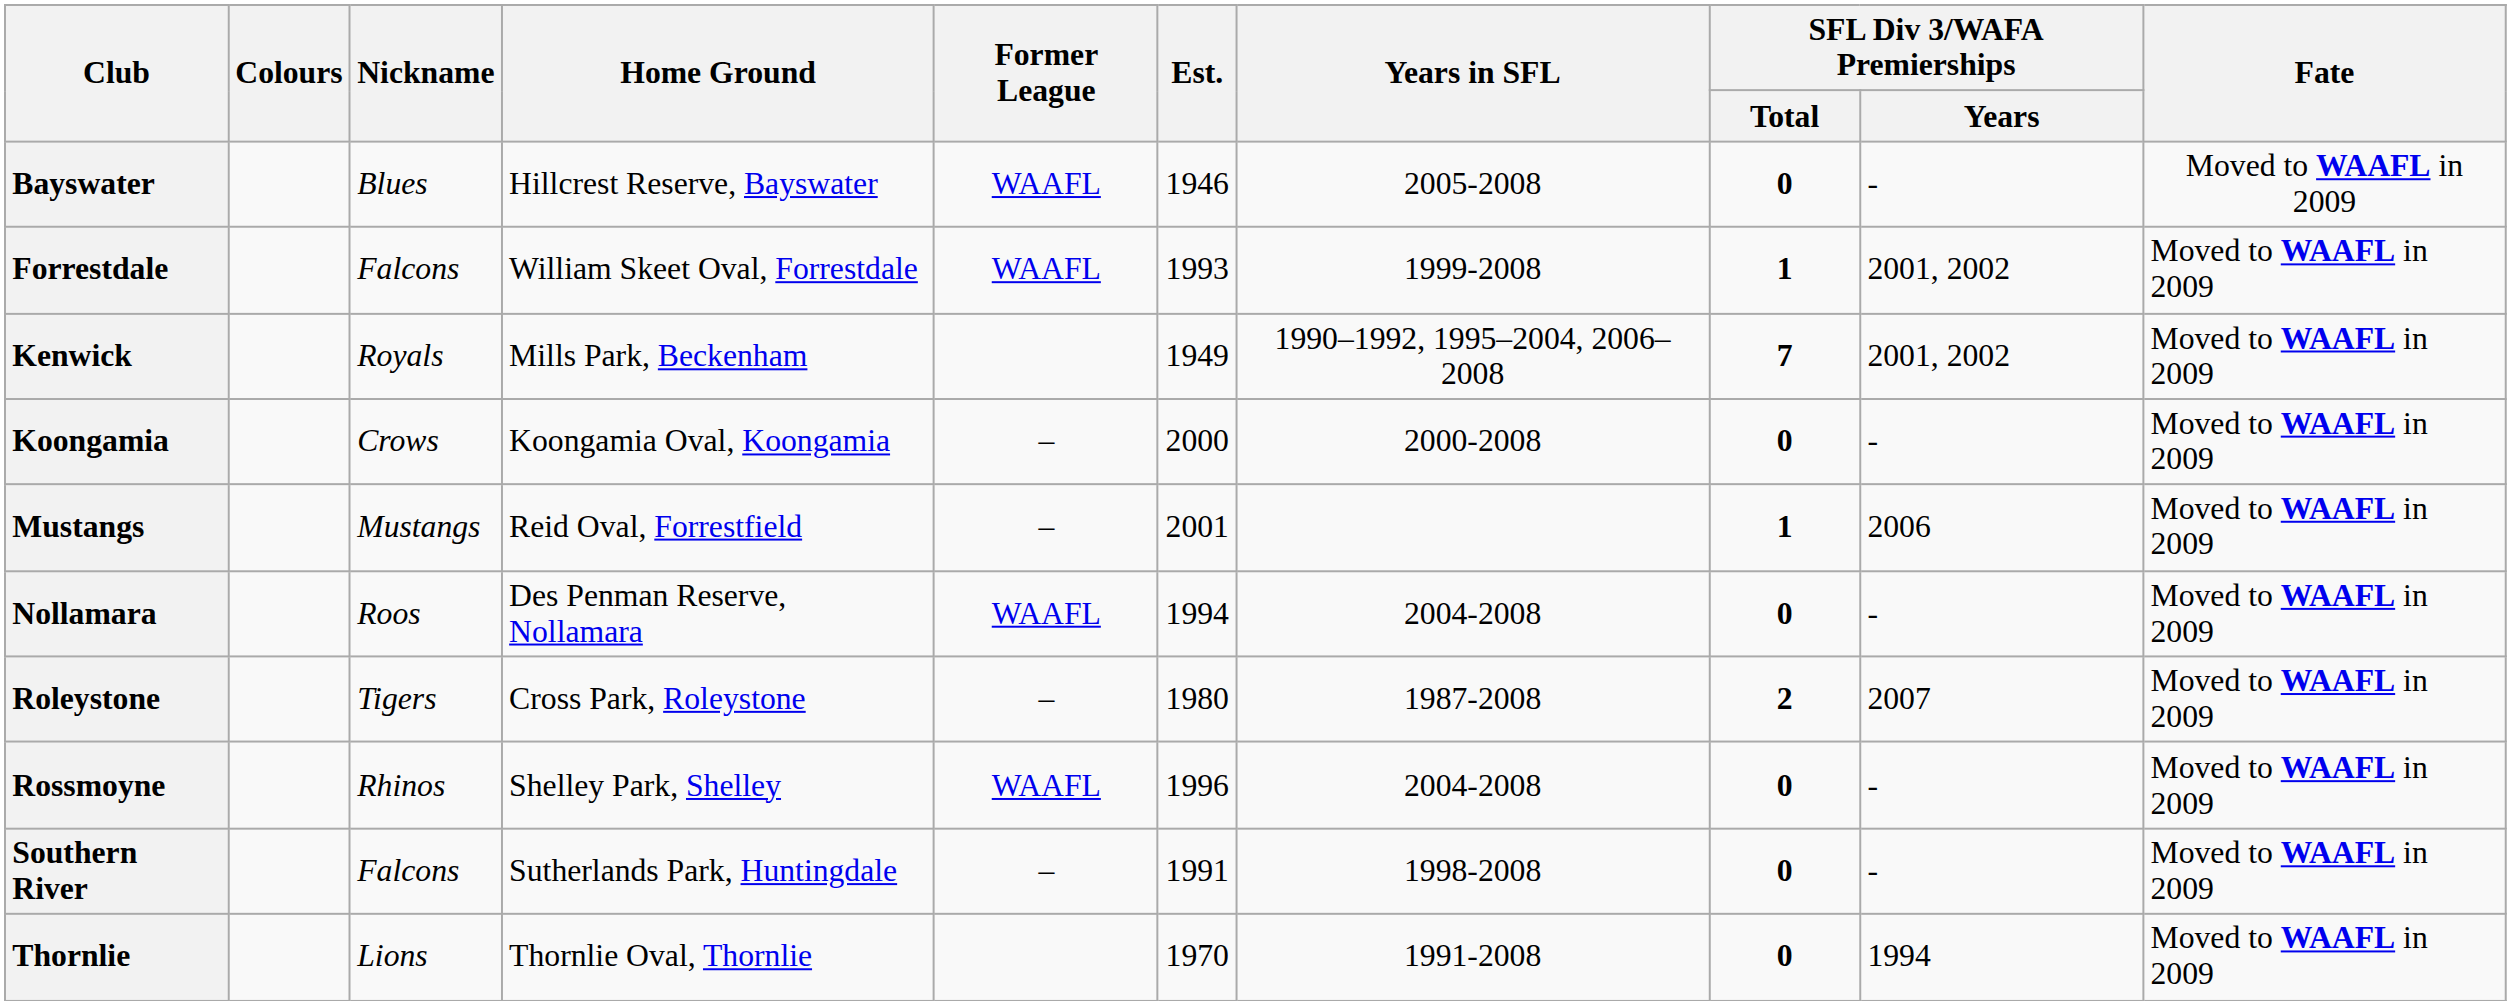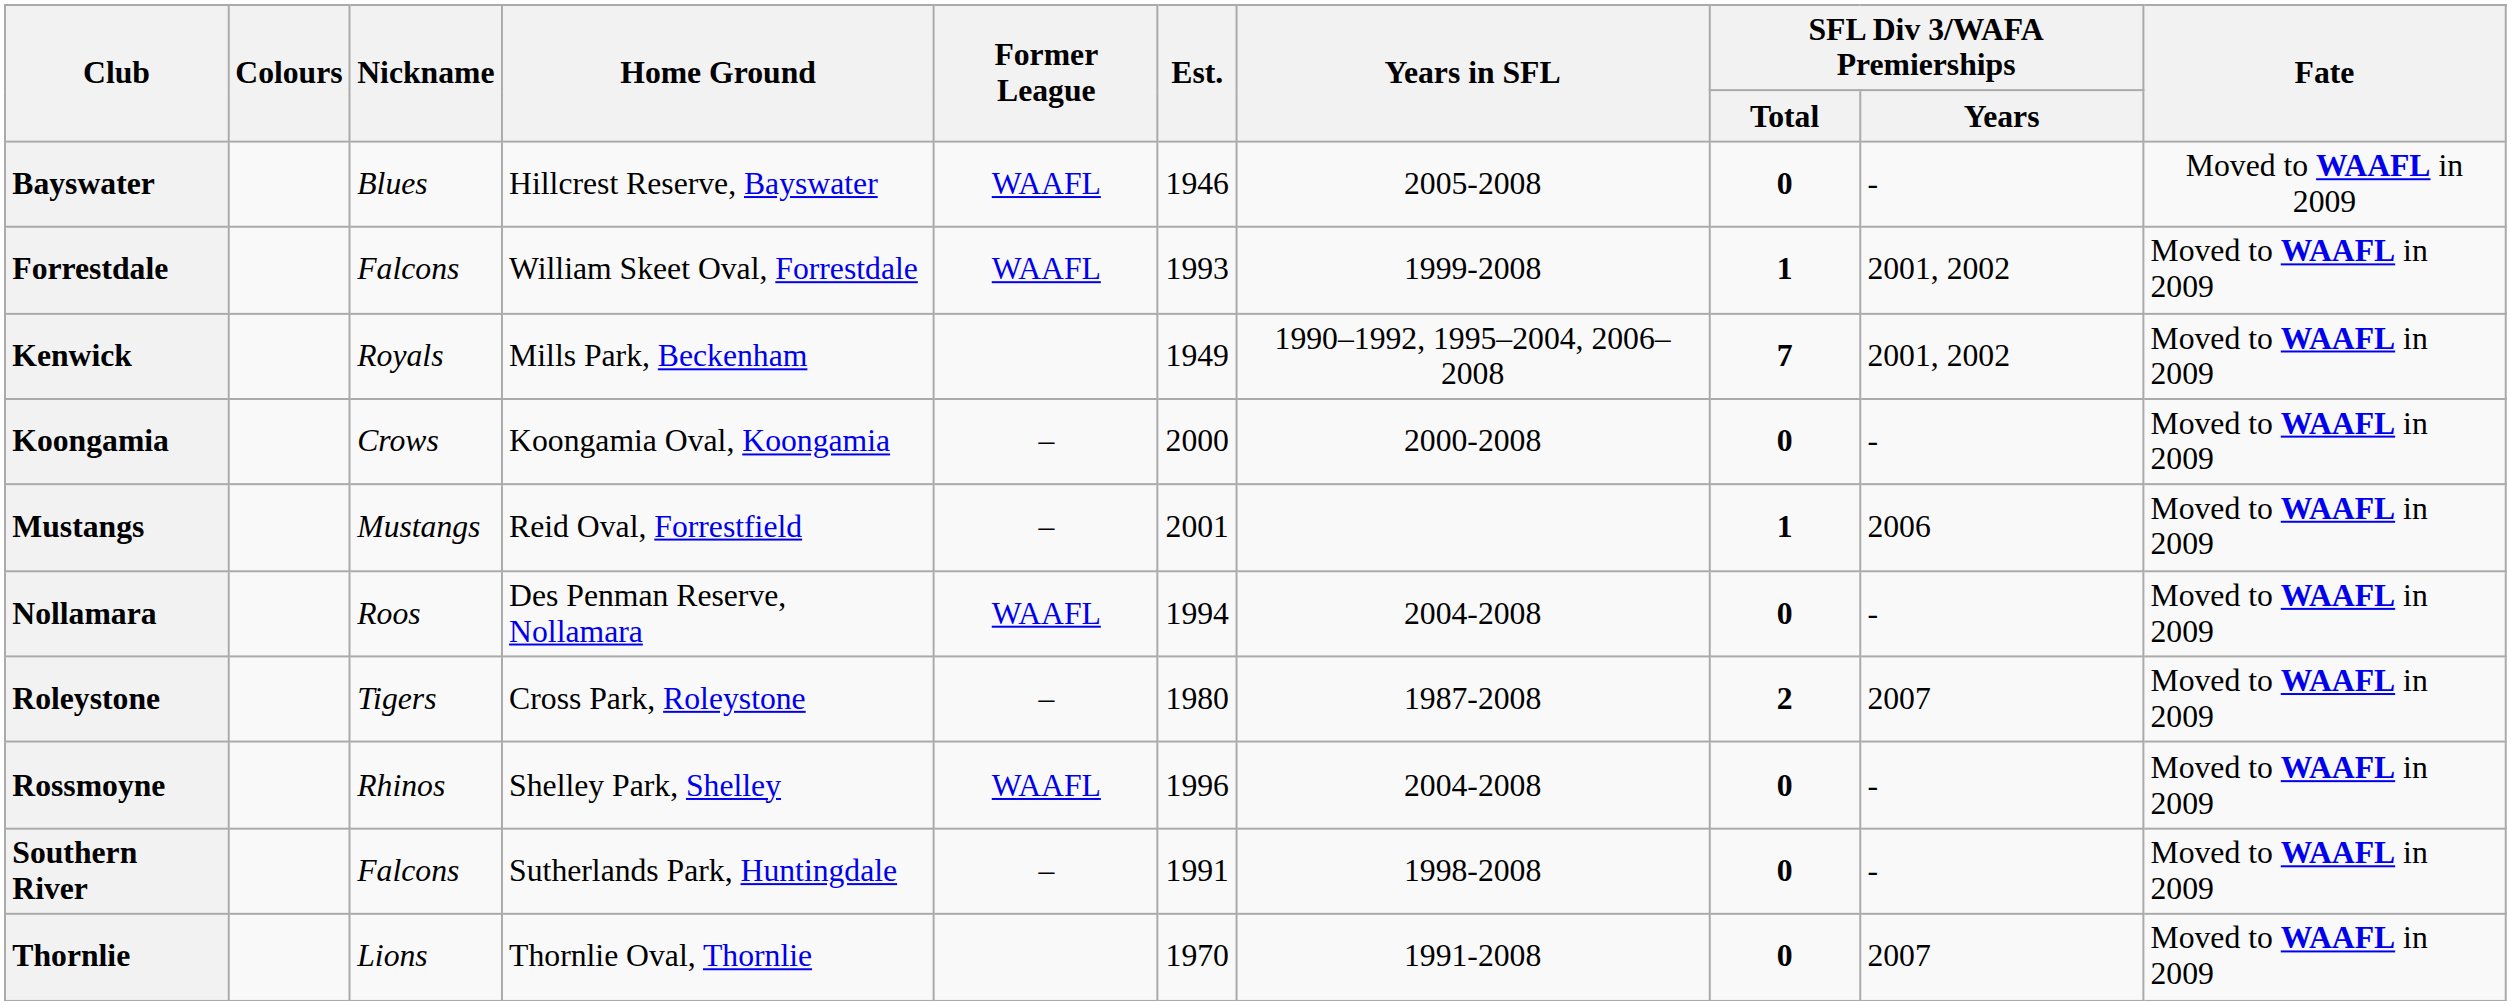Thornlie | SFL Div 3/WAFA Premierships / Years: 1994 -> 2007
